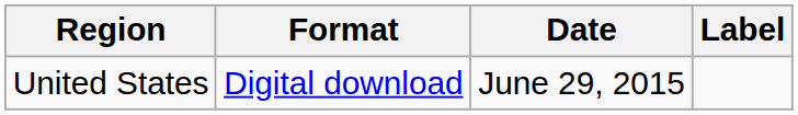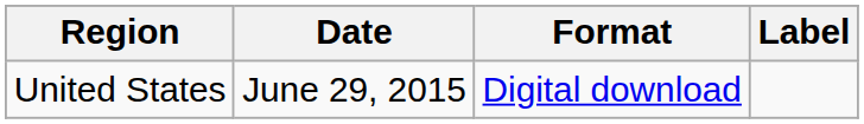columns swapped: Date <-> Format
